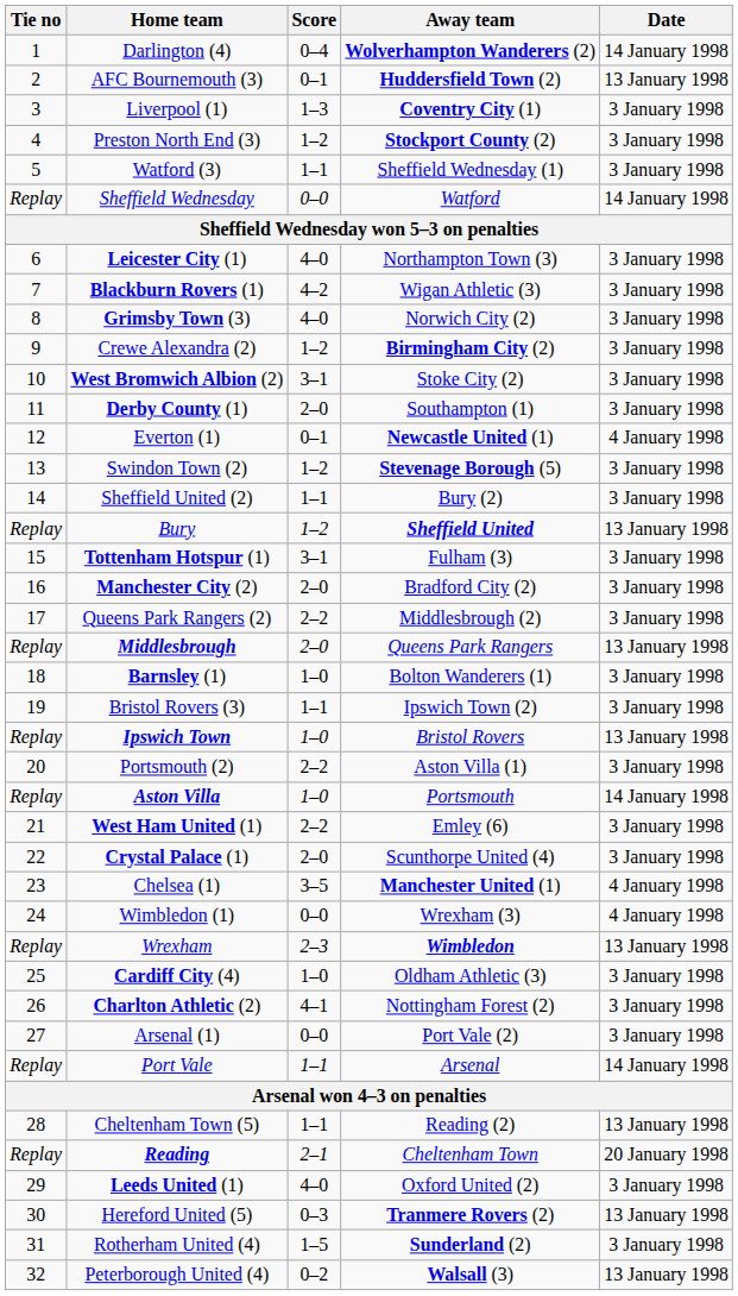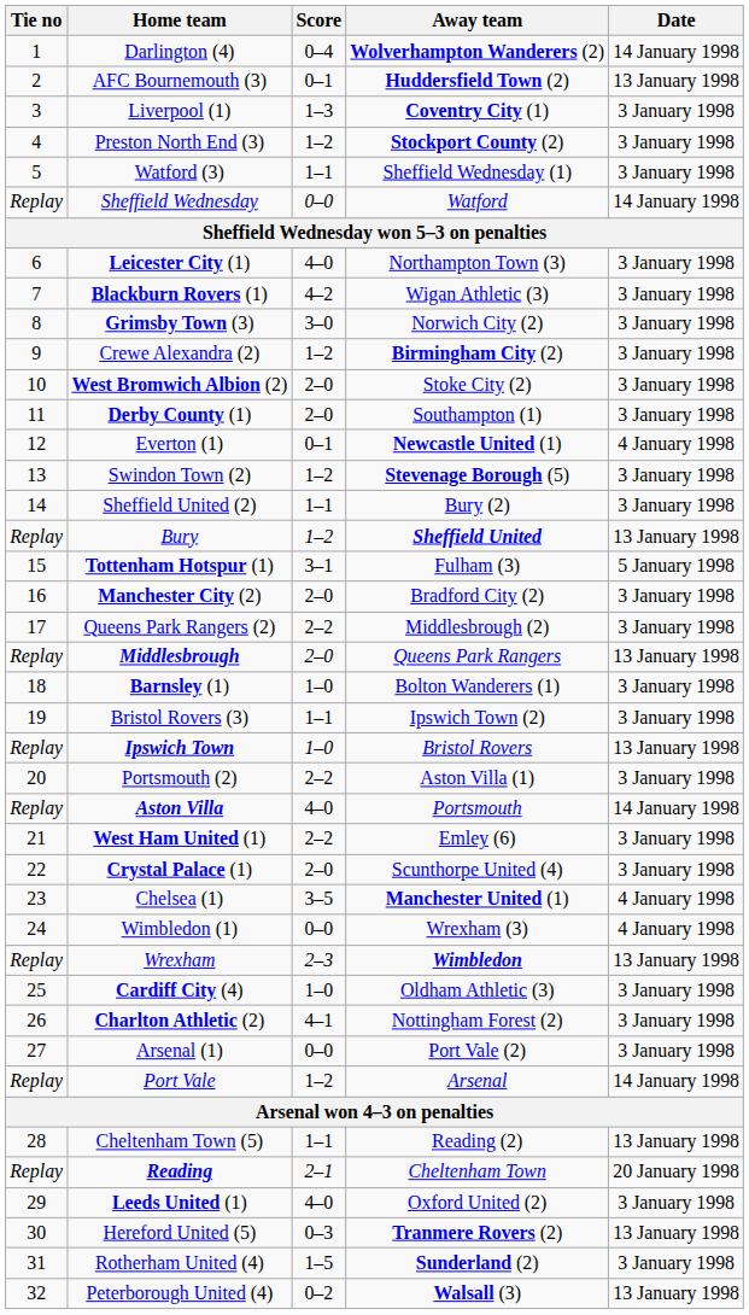Grimsby Town (3) | Score: 4–0 -> 3–0
West Bromwich Albion (2) | Score: 3–1 -> 2–0
Tottenham Hotspur (1) | Date: 3 January 1998 -> 5 January 1998
Aston Villa | Score: 1–0 -> 4–0
Port Vale | Score: 1–1 -> 1–2
